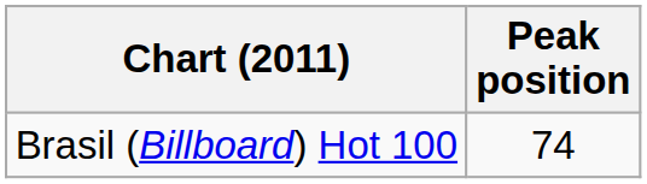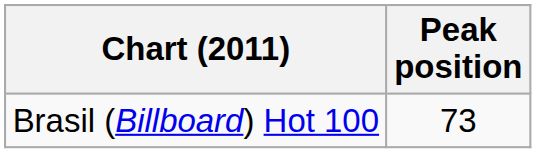Brasil (Billboard) Hot 100 | Peak position: 74 -> 73
